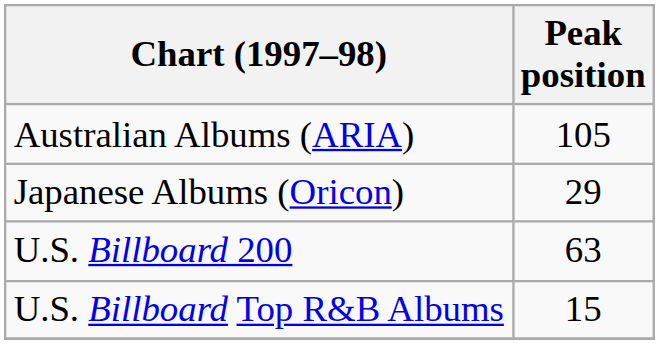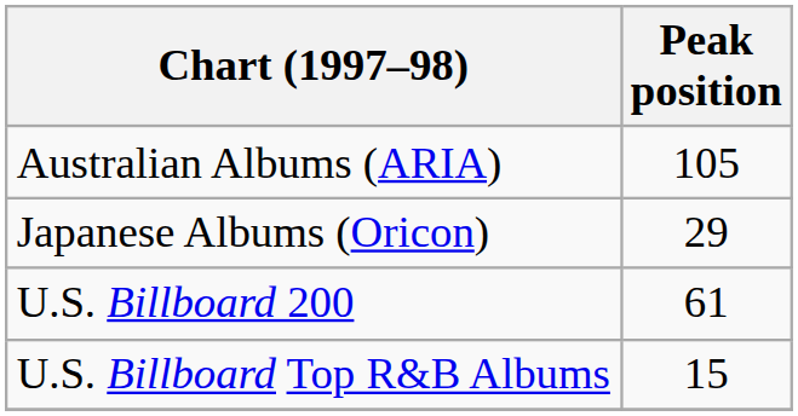U.S. Billboard 200 | Peak position: 63 -> 61
